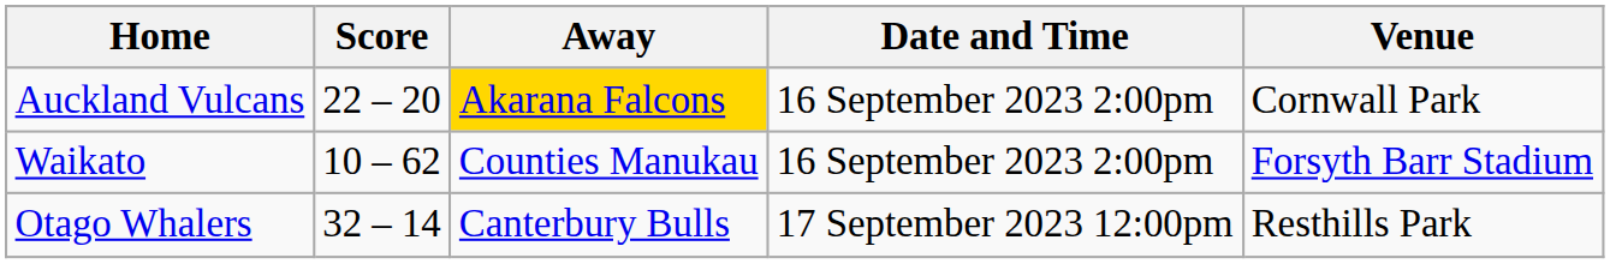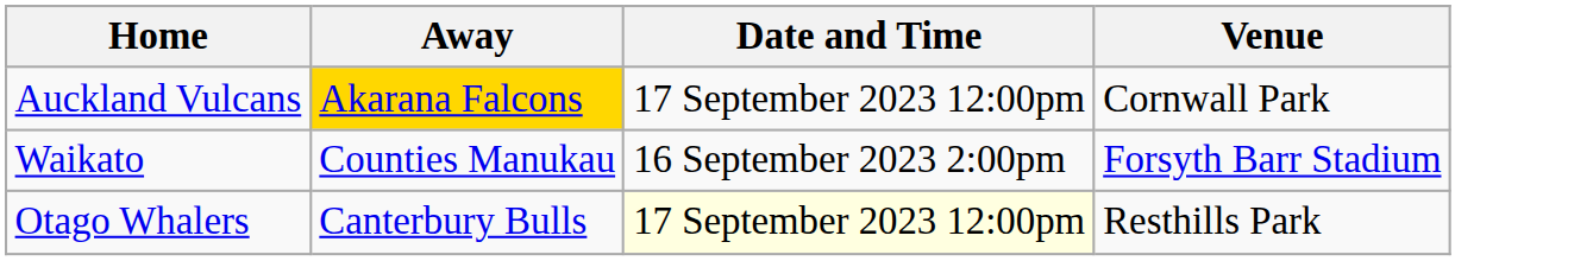- column: Score | 22 – 20 | 10 – 62 | 32 – 14
Auckland Vulcans | Date and Time: 16 September 2023 2:00pm -> 17 September 2023 12:00pm
Otago Whalers | Date and Time: no background -> lightyellow background
